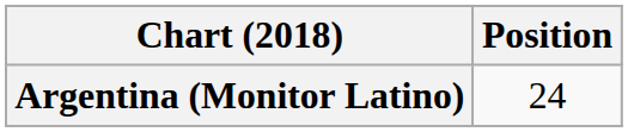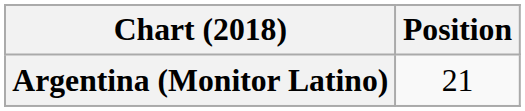Argentina (Monitor Latino) | Position: 24 -> 21
